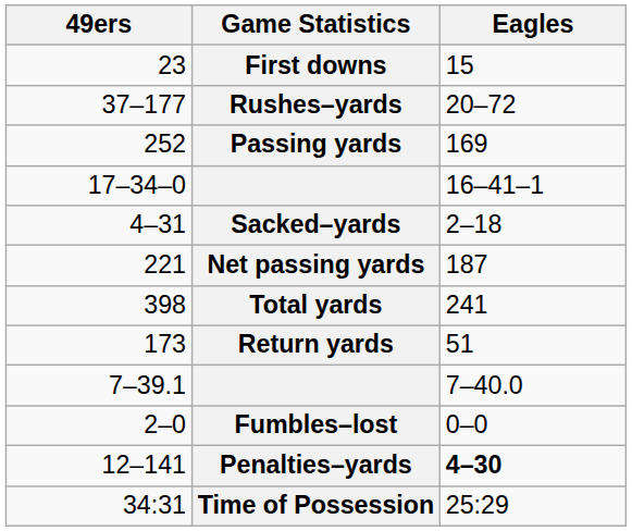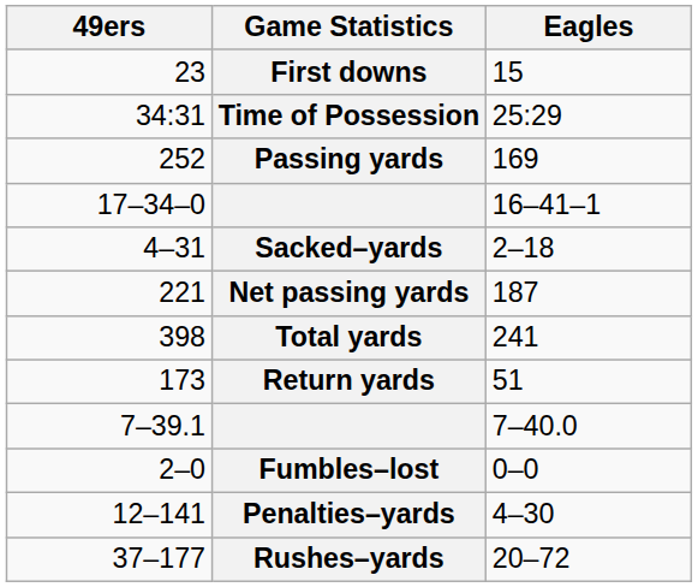rows swapped: Rushes–yards <-> Time of Possession
Penalties–yards | Eagles: bold -> normal
